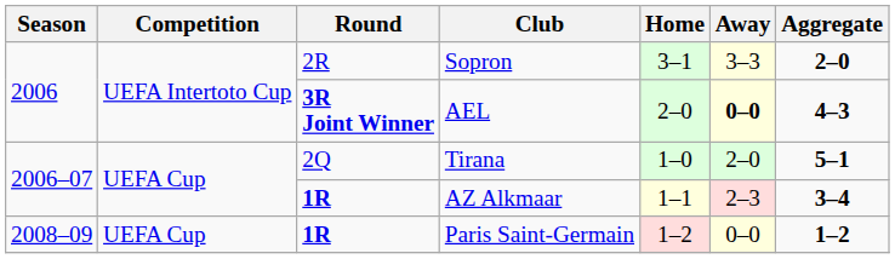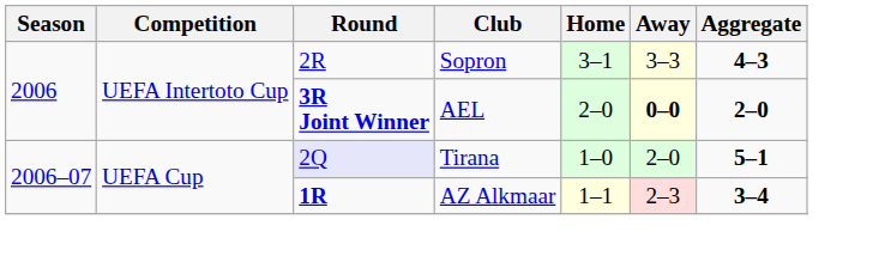Sopron | Aggregate: 2–0 -> 4–3
AEL | Aggregate: 4–3 -> 2–0
Tirana | Round: no background -> lavender background
- row: 2008–09 | UEFA Cup | 1R | Paris Saint-Germain | 1–2 | 0–0 | 1–2
